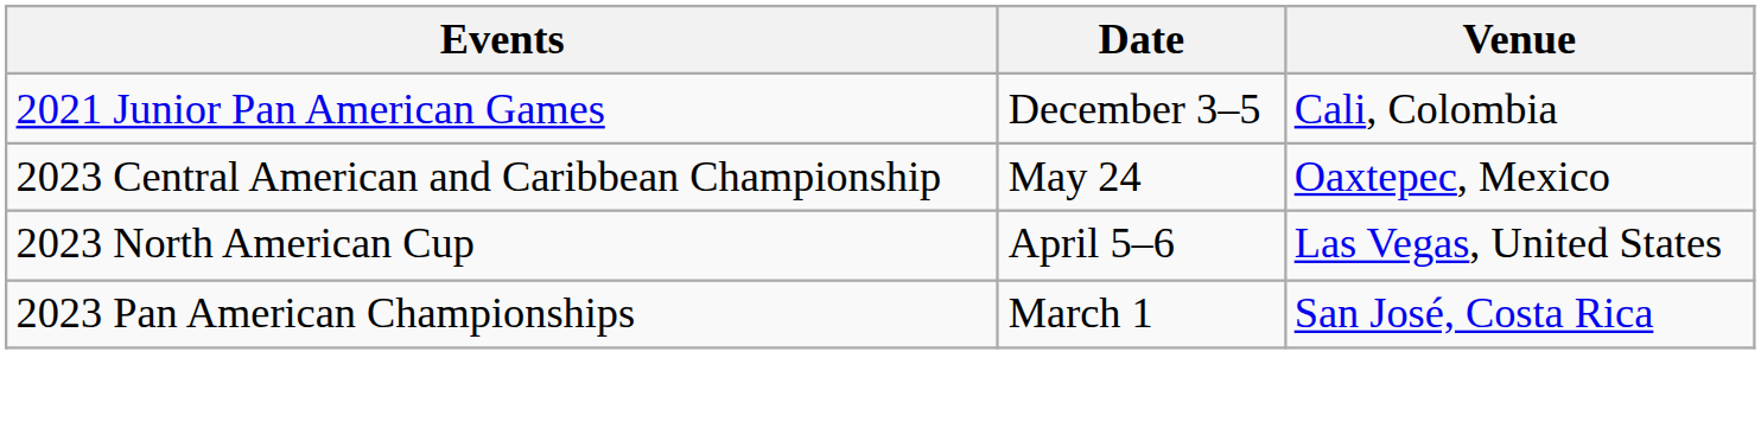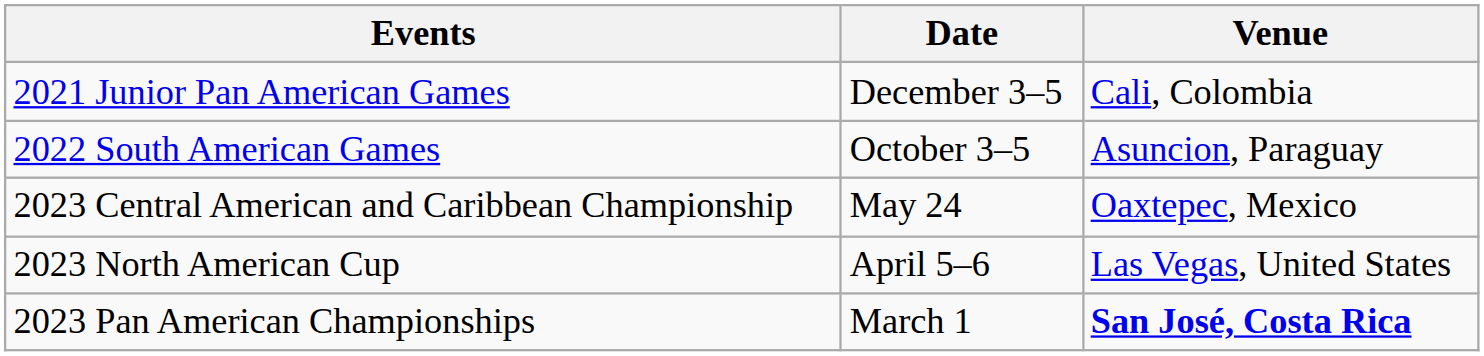+ row: 2022 South American Games | October 3–5 | Asuncion, Paraguay
2023 Pan American Championships | Venue: normal -> bold
